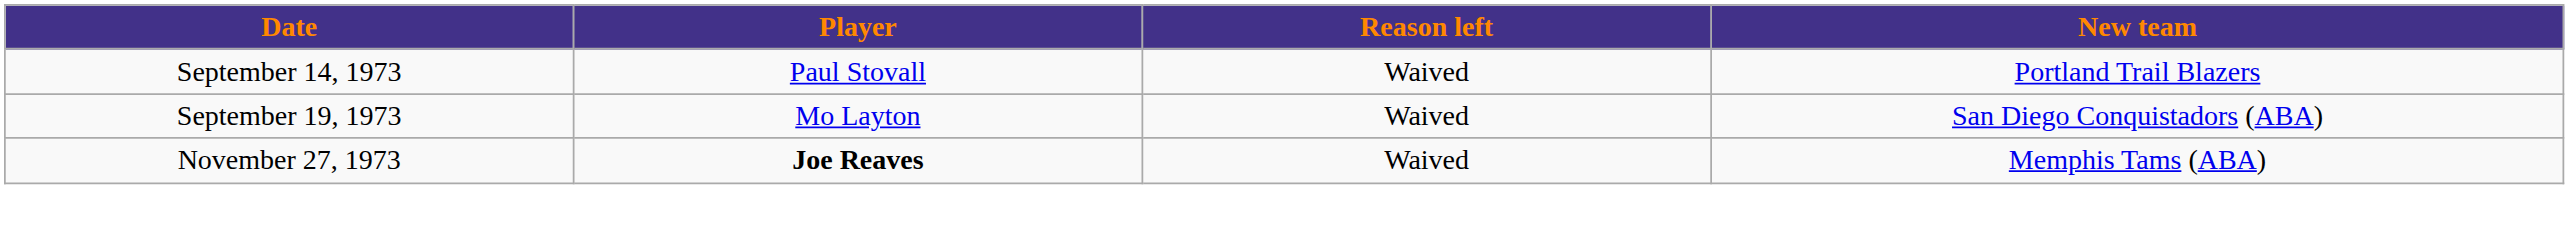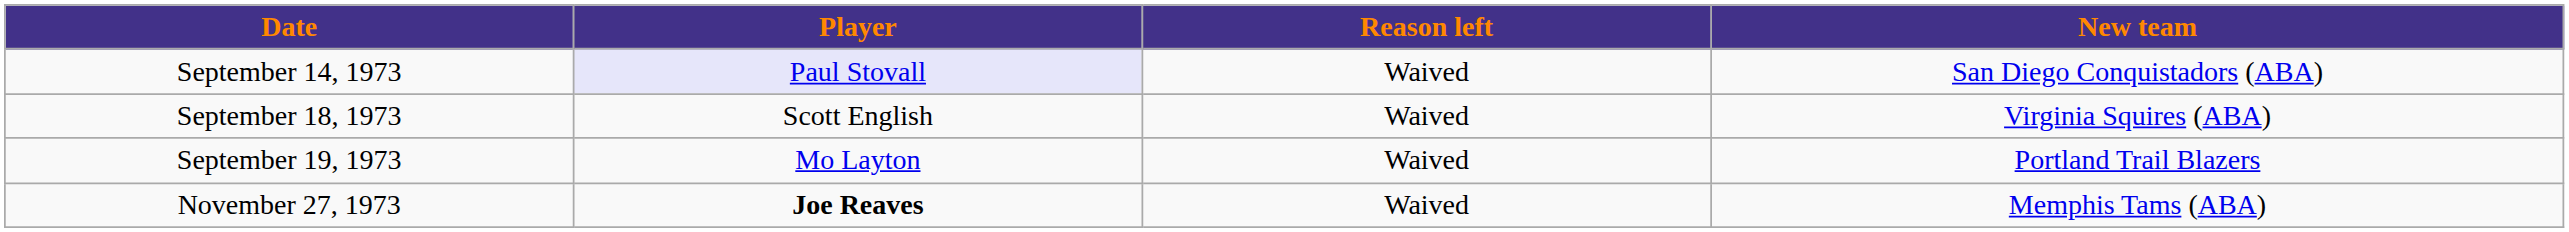September 14, 1973 | Player: no background -> lavender background
September 14, 1973 | New team: Portland Trail Blazers -> San Diego Conquistadors (ABA)
+ row: September 18, 1973 | Scott English | Waived | Virginia Squires (ABA)
September 19, 1973 | New team: San Diego Conquistadors (ABA) -> Portland Trail Blazers
